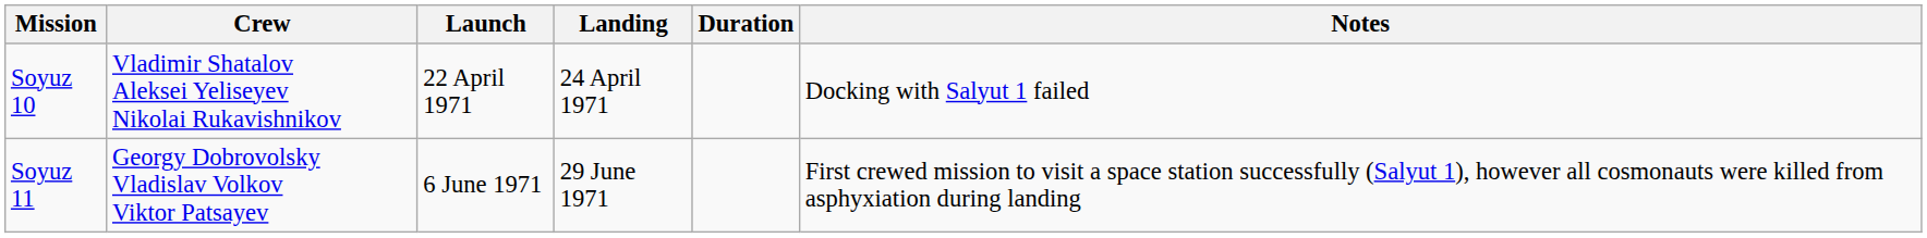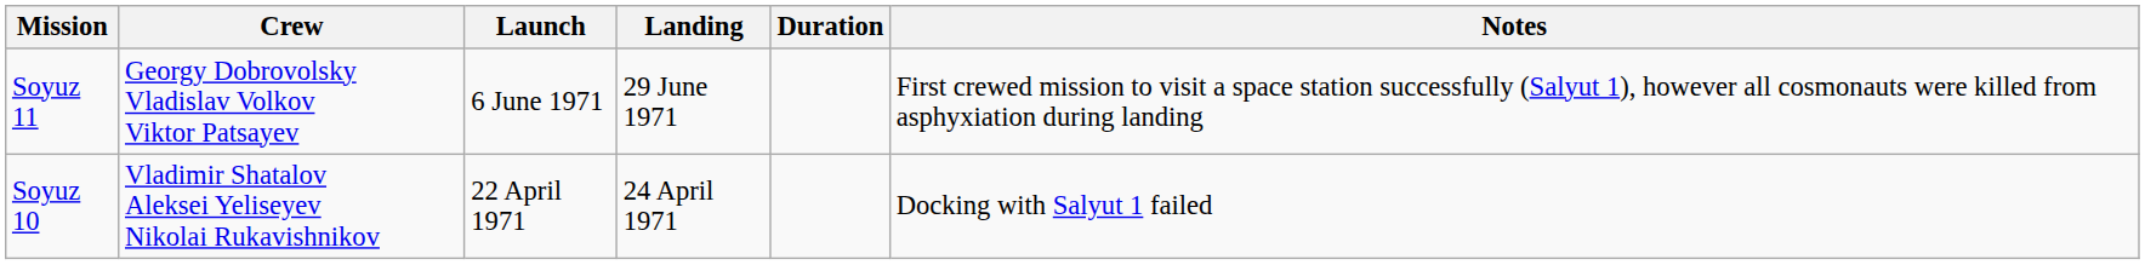rows swapped: Soyuz 10 <-> Soyuz 11
